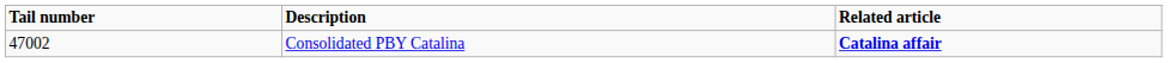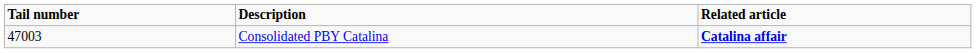Consolidated PBY Catalina | Tail number: 47002 -> 47003
